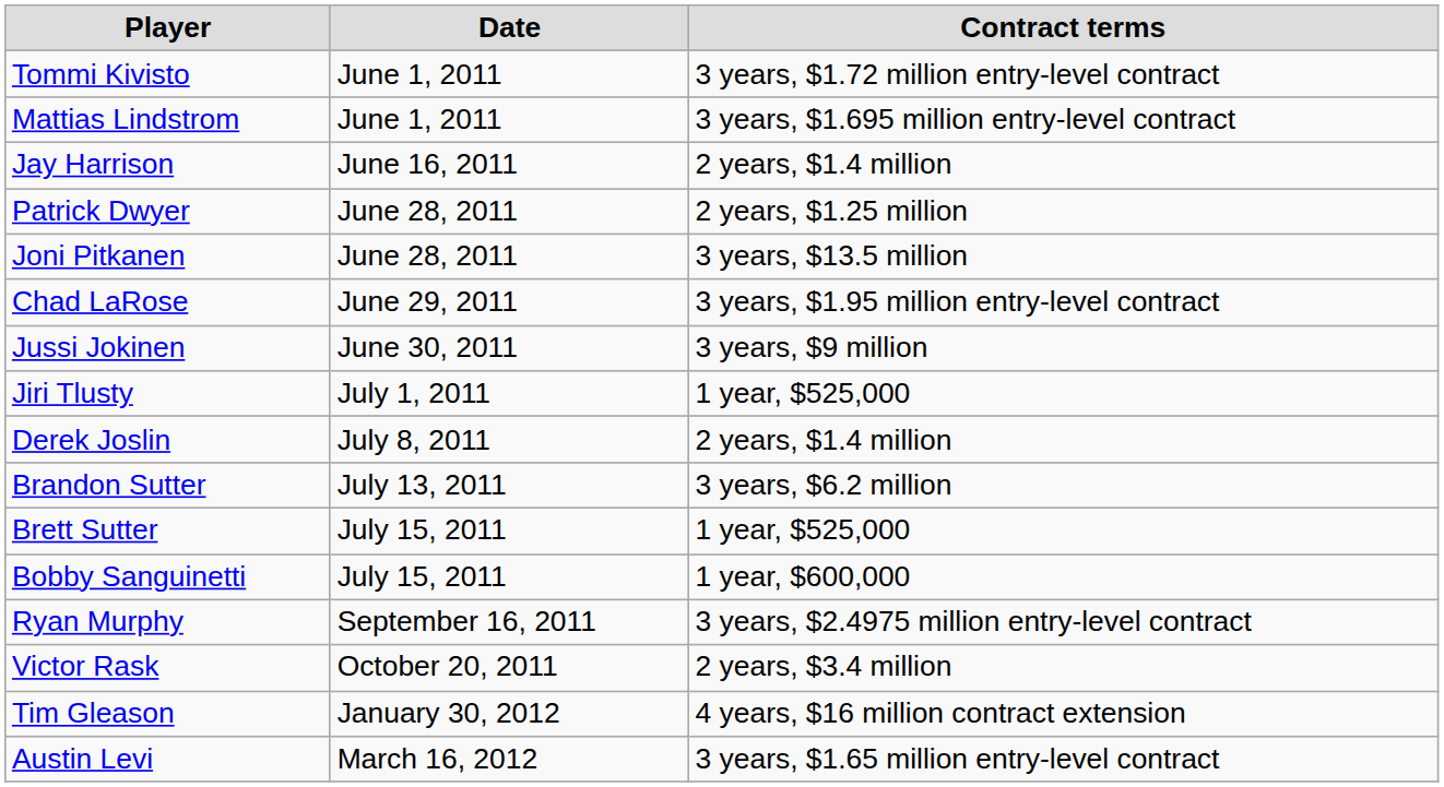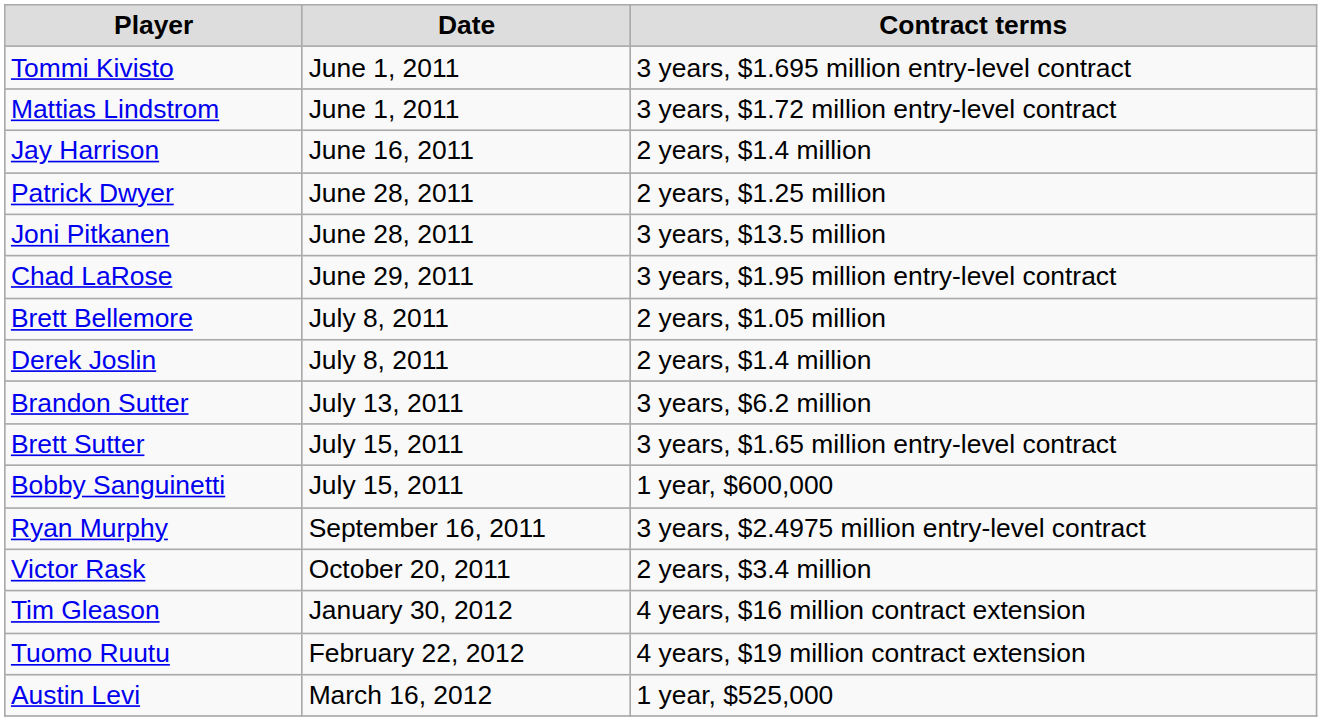Tommi Kivisto | Contract terms: 3 years, $1.72 million entry-level contract -> 3 years, $1.695 million entry-level contract
Mattias Lindstrom | Contract terms: 3 years, $1.695 million entry-level contract -> 3 years, $1.72 million entry-level contract
- row: Jussi Jokinen | June 30, 2011 | 3 years, $9 million
- row: Jiri Tlusty | July 1, 2011 | 1 year, $525,000
+ row: Brett Bellemore | July 8, 2011 | 2 years, $1.05 million
Brett Sutter | Contract terms: 1 year, $525,000 -> 3 years, $1.65 million entry-level contract
+ row: Tuomo Ruutu | February 22, 2012 | 4 years, $19 million contract extension
Austin Levi | Contract terms: 3 years, $1.65 million entry-level contract -> 1 year, $525,000
